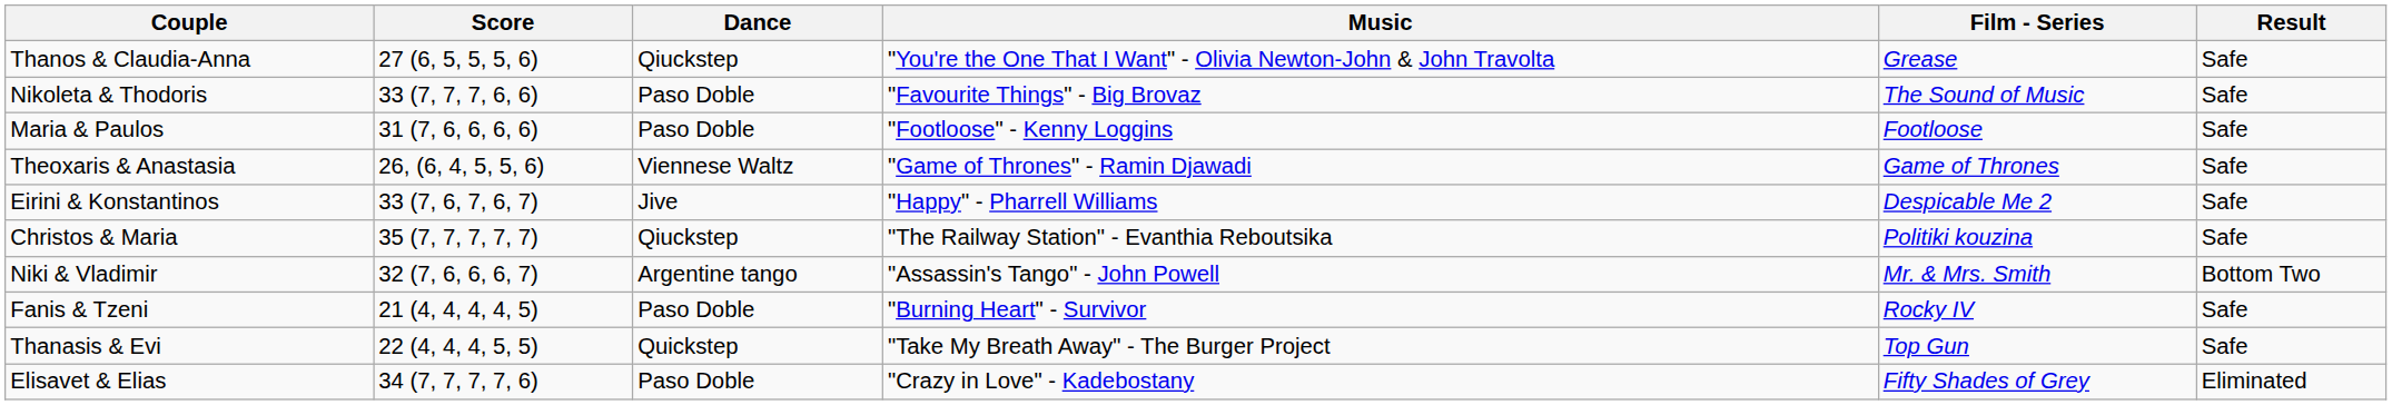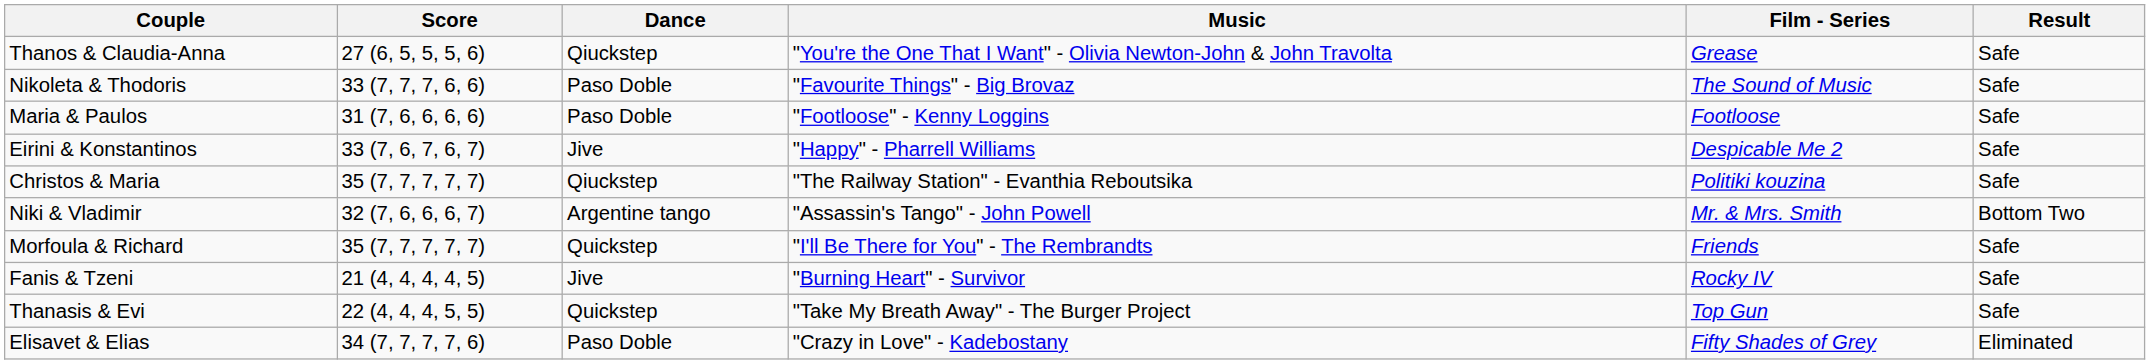- row: Theoxaris & Anastasia | 26, (6, 4, 5, 5, 6) | Viennese Waltz | "Game of Thrones" - Ramin Djawadi | Game of Thrones | Safe
+ row: Morfoula & Richard | 35 (7, 7, 7, 7, 7) | Quickstep | "I'll Be There for You" - The Rembrandts | Friends | Safe
Fanis & Tzeni | Dance: Paso Doble -> Jive
